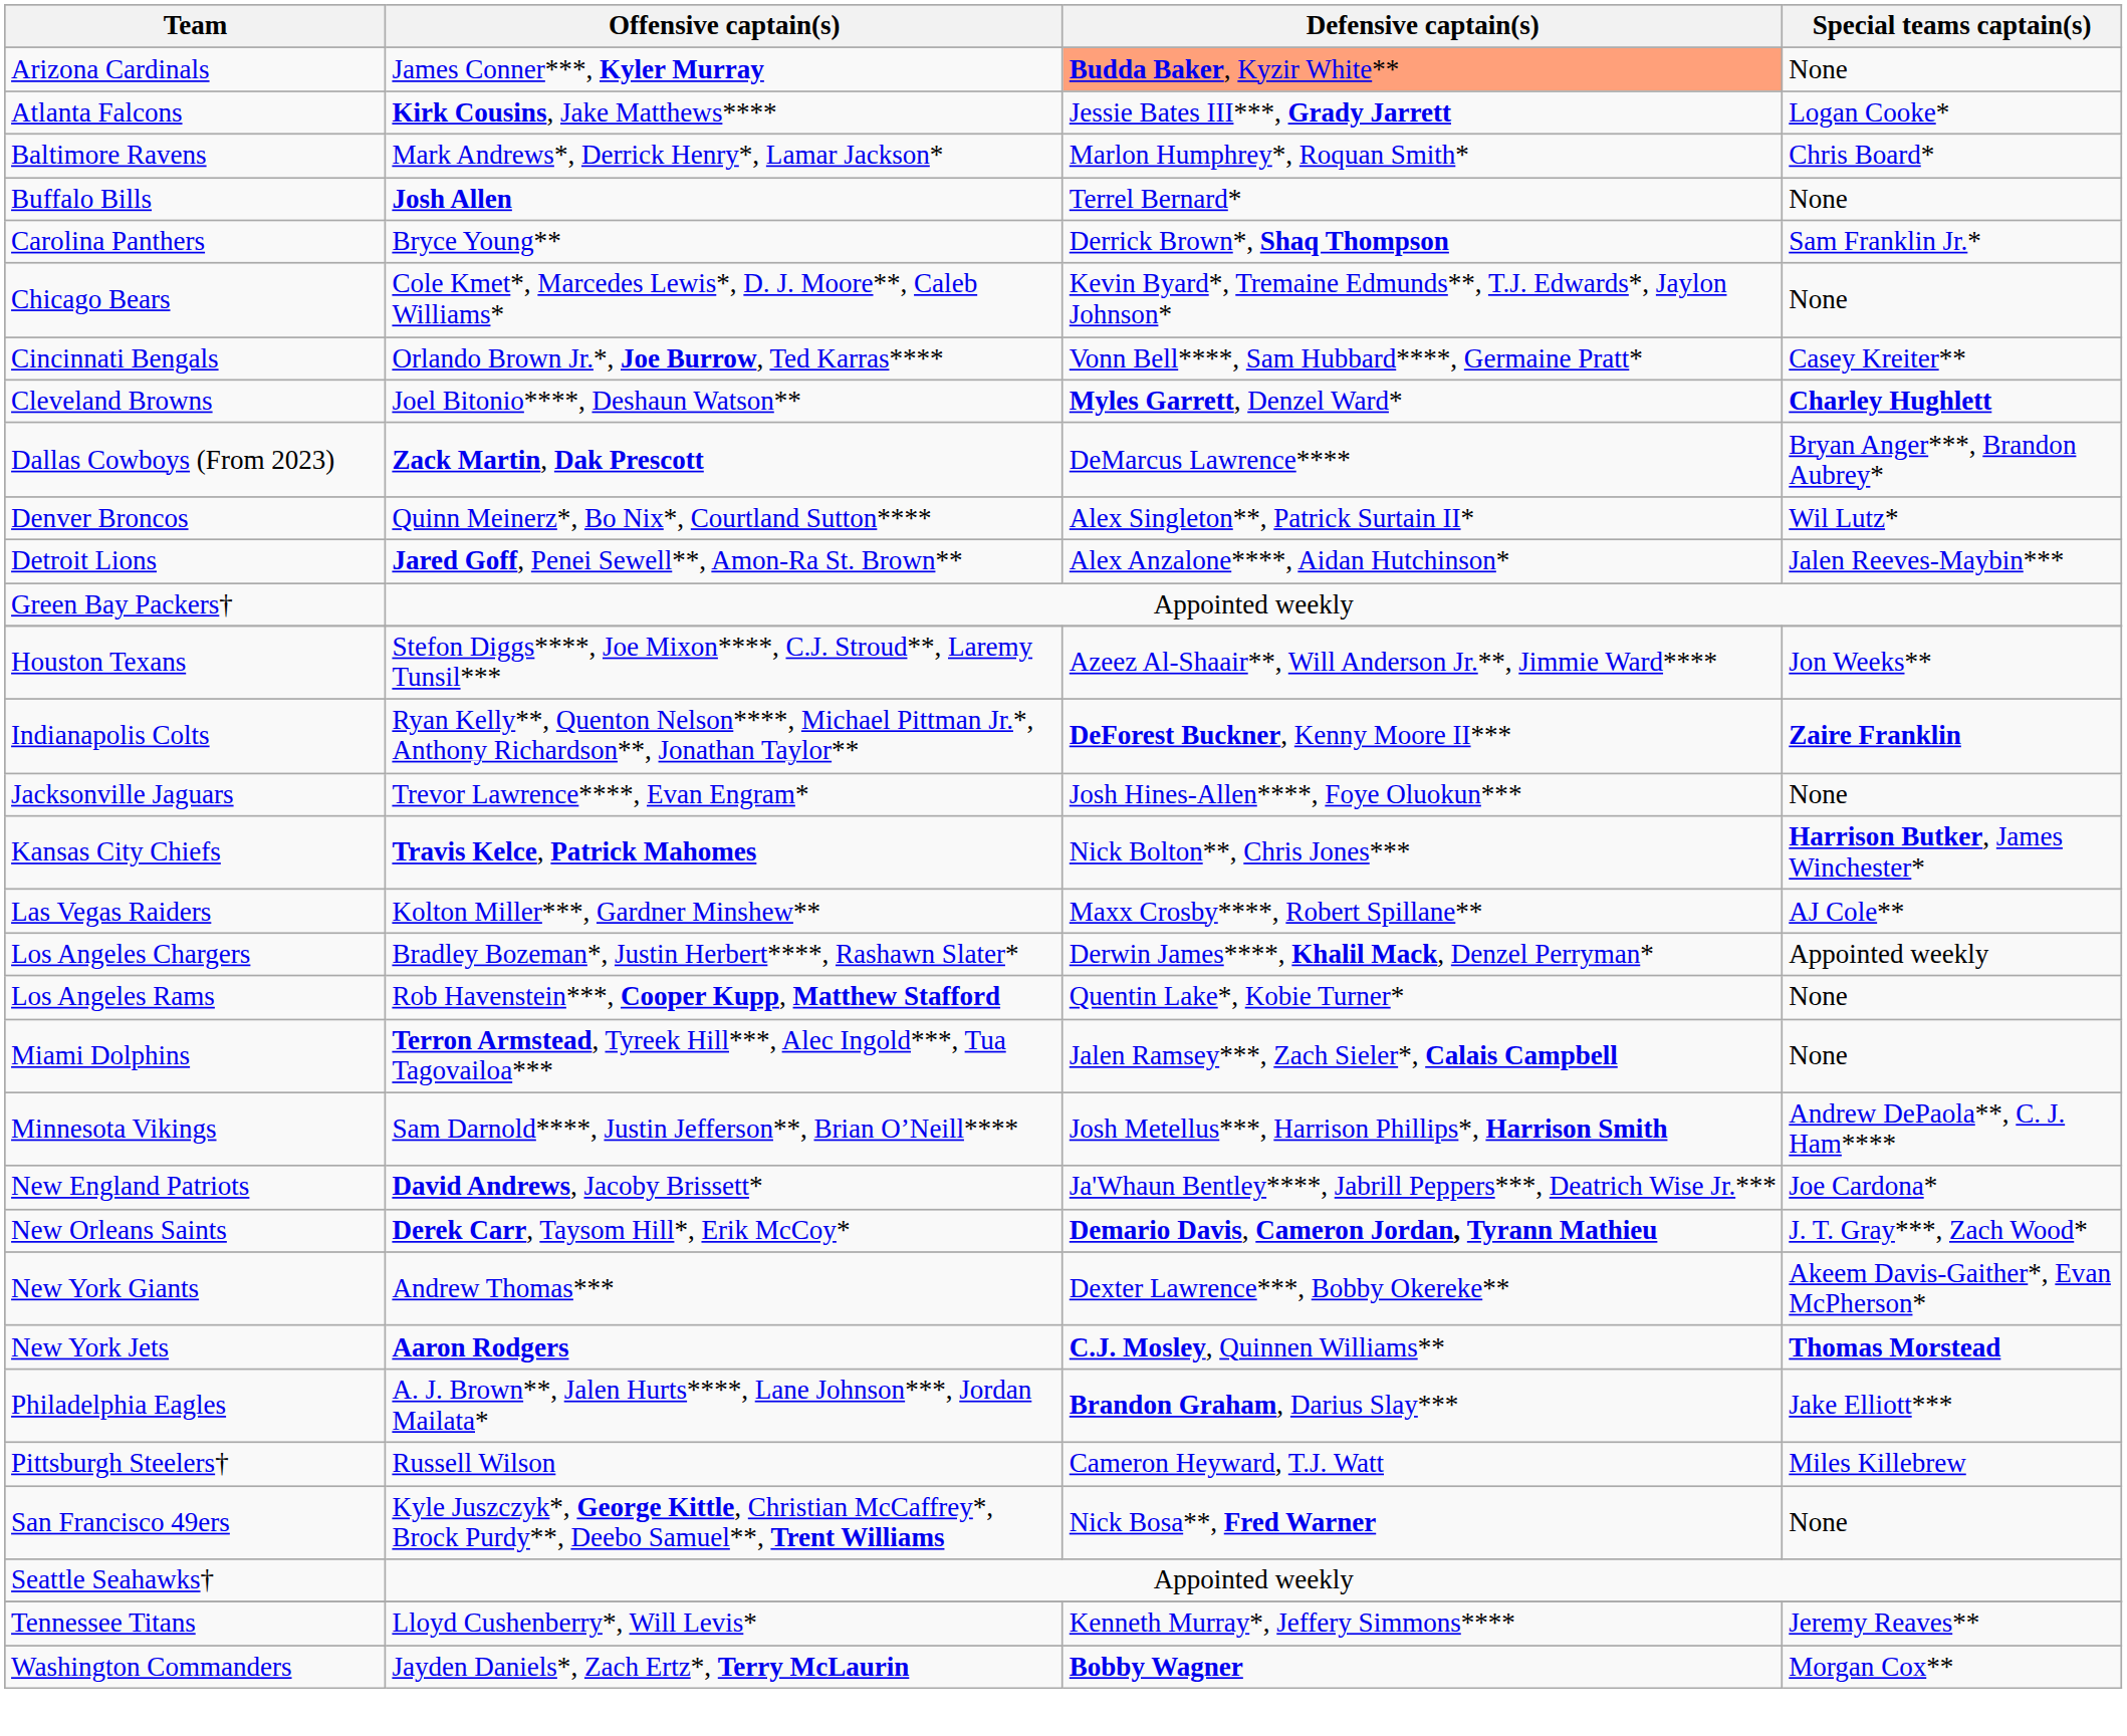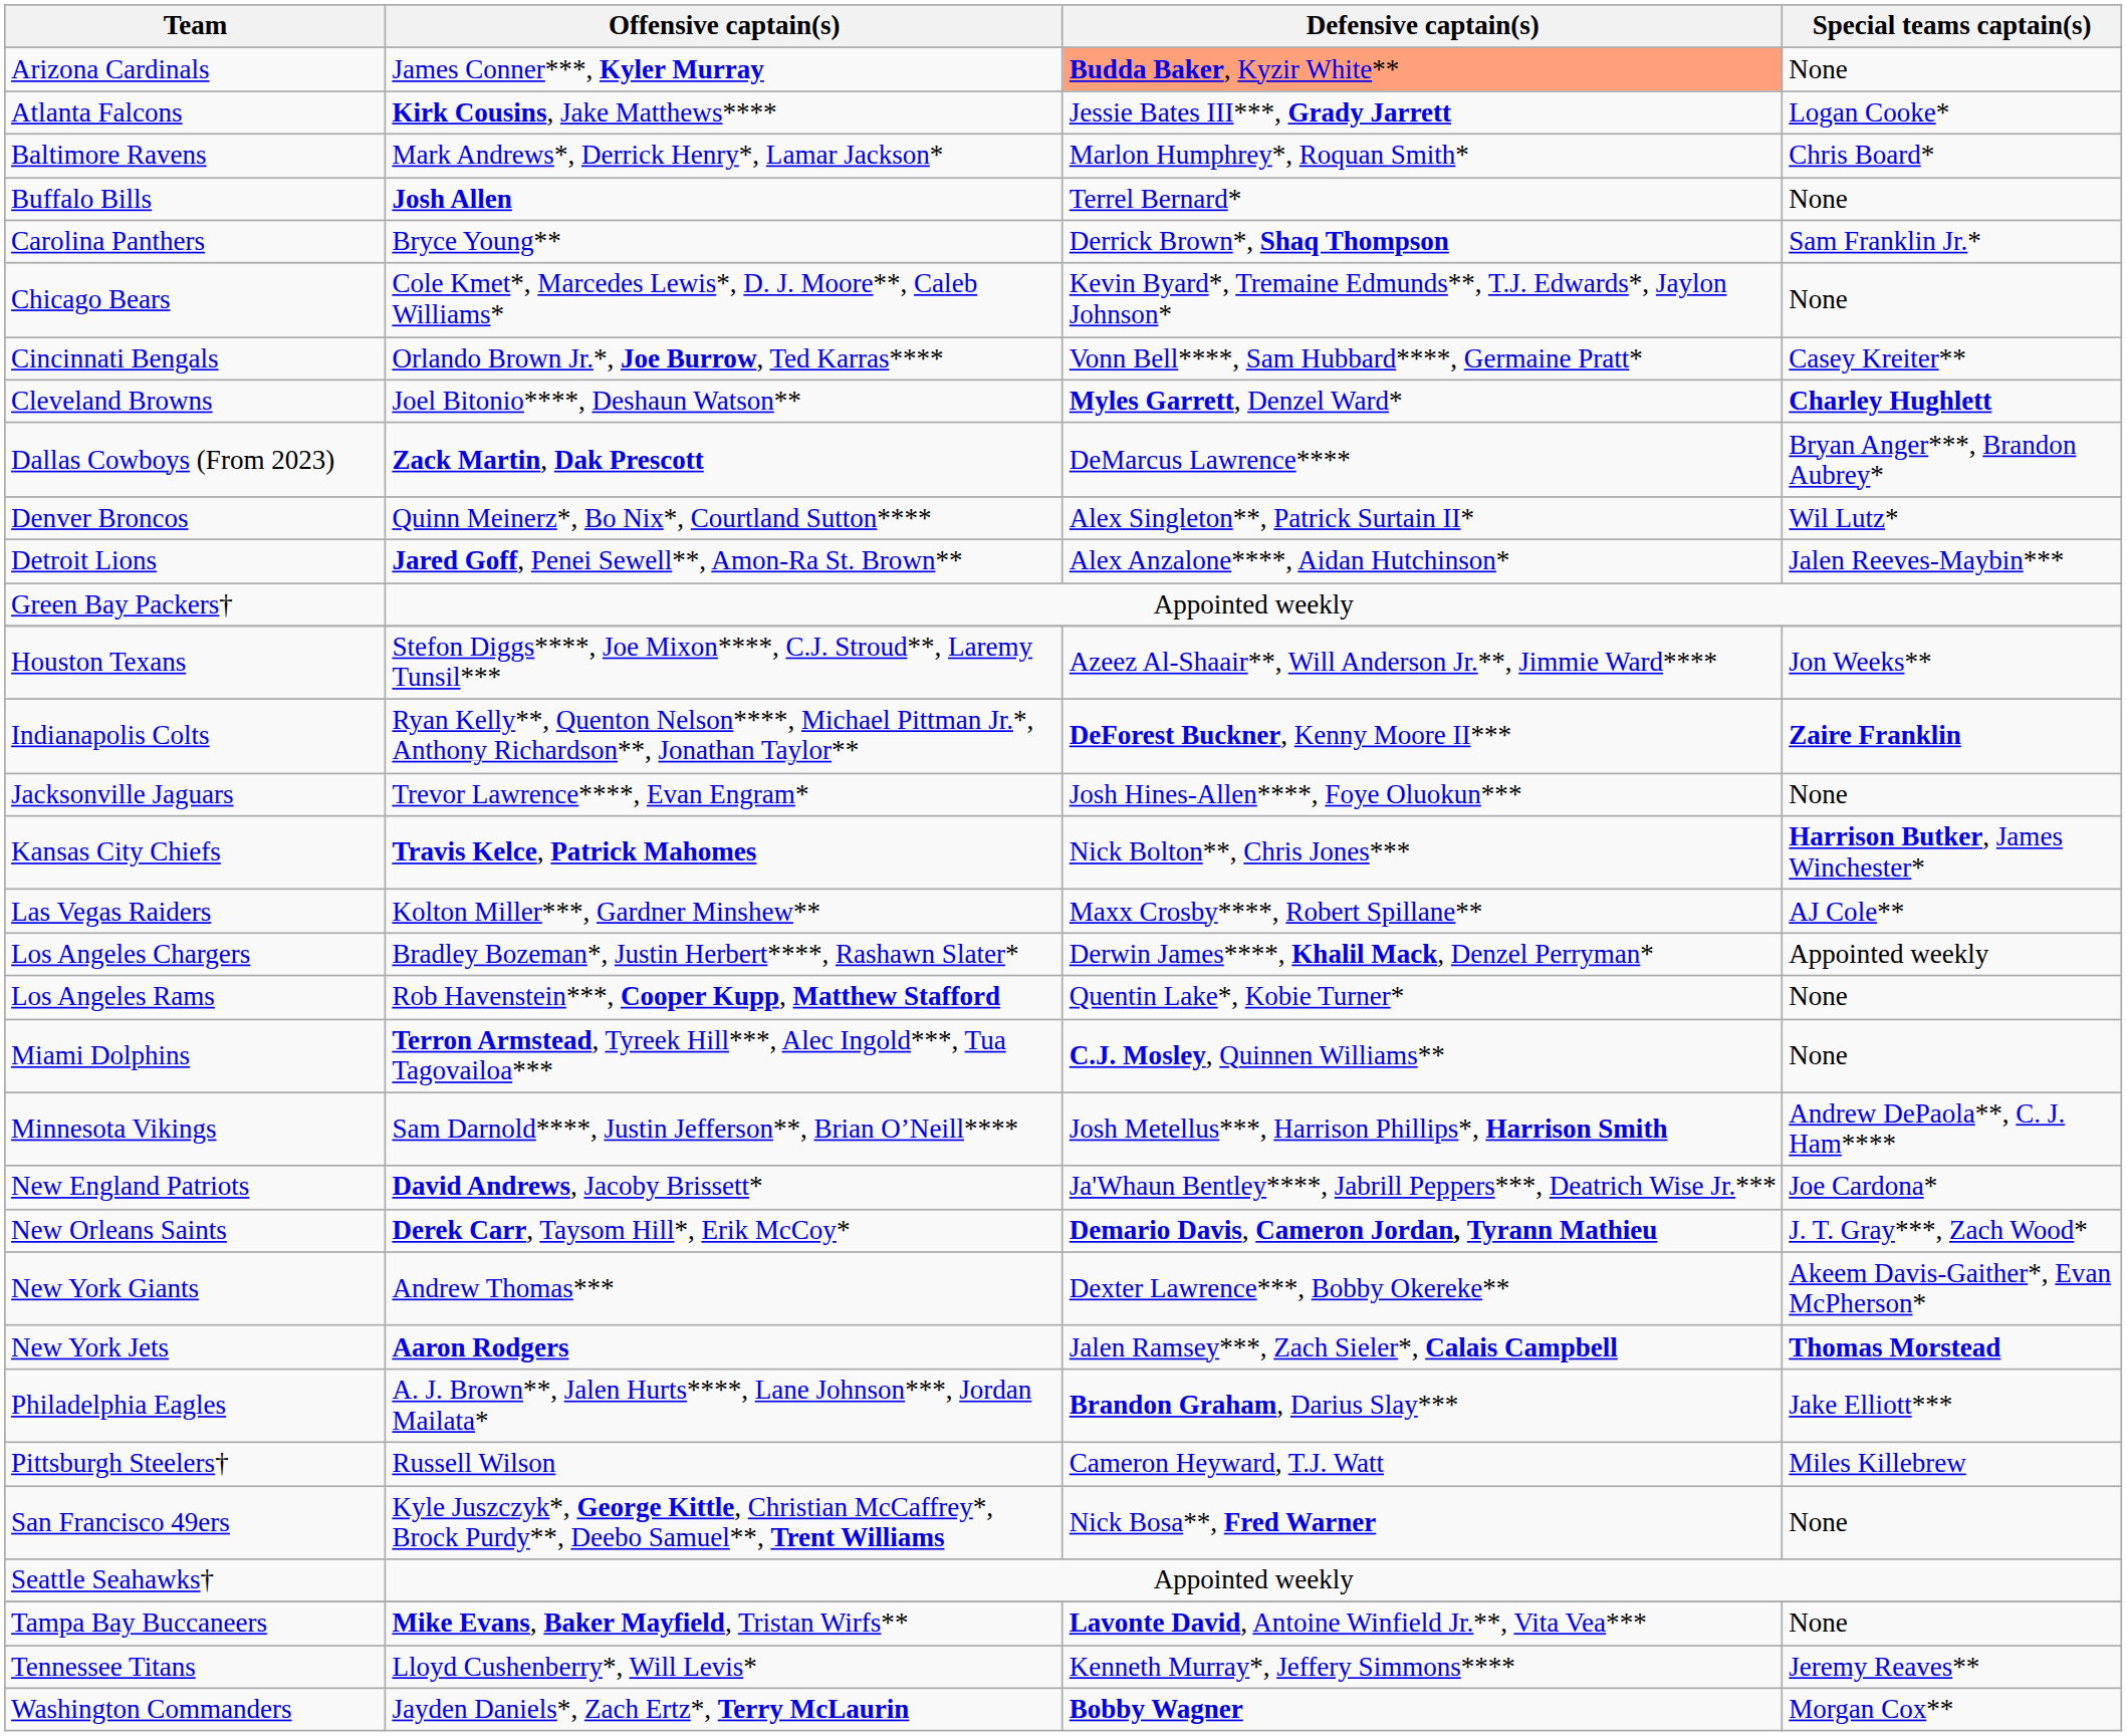Miami Dolphins | Defensive captain(s): Jalen Ramsey***, Zach Sieler*, Calais Campbell -> C.J. Mosley, Quinnen Williams**
New York Jets | Defensive captain(s): C.J. Mosley, Quinnen Williams** -> Jalen Ramsey***, Zach Sieler*, Calais Campbell
+ row: Tampa Bay Buccaneers | Mike Evans, Baker Mayfield, Tristan Wirfs** | Lavonte David, Antoine Winfield Jr.**, Vita Vea*** | None
